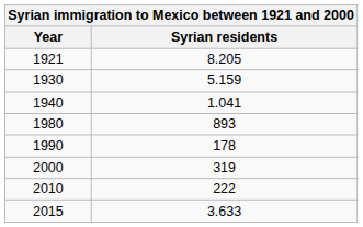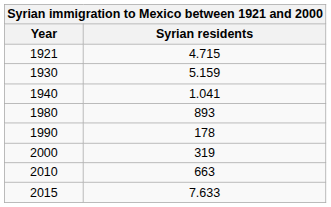1921 | Syrian residents: 8.205 -> 4.715
2010 | Syrian residents: 222 -> 663
2015 | Syrian residents: 3.633 -> 7.633
